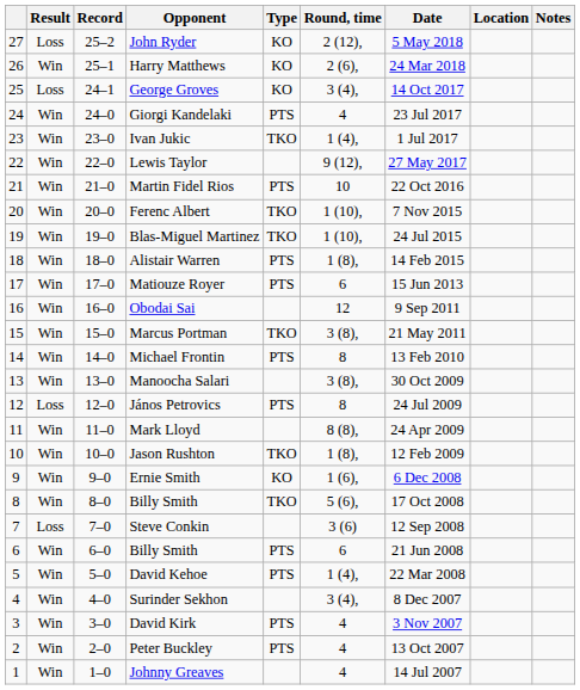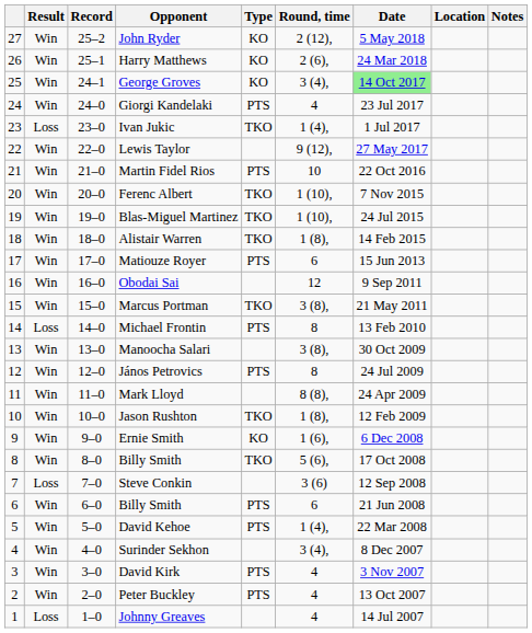John Ryder | Result: Loss -> Win
George Groves | Result: Loss -> Win
George Groves | Date: no background -> lightgreen background
Ivan Jukic | Result: Win -> Loss
Alistair Warren | Type: PTS -> TKO
Michael Frontin | Result: Win -> Loss
János Petrovics | Result: Loss -> Win
Johnny Greaves | Result: Win -> Loss
